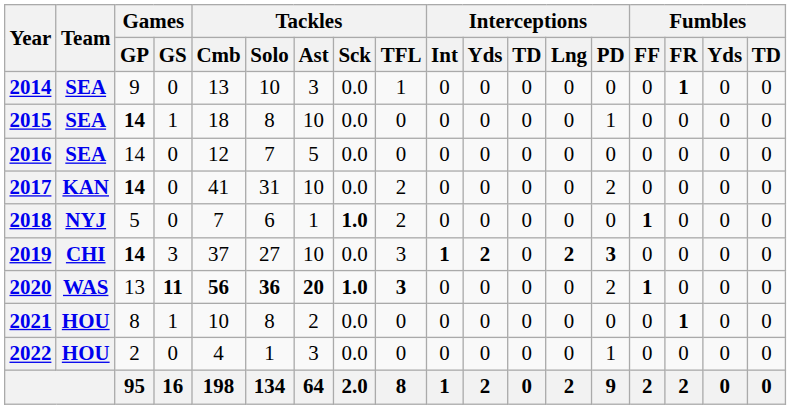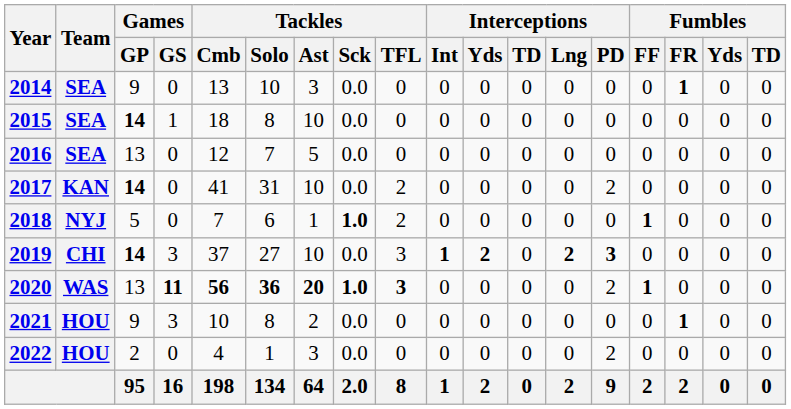2014 | Tackles / TFL: 1 -> 0
2015 | Interceptions / PD: 1 -> 0
2016 | Games / GP: 14 -> 13
2021 | Games / GP: 8 -> 9
2021 | Games / GS: 1 -> 3
2022 | Interceptions / PD: 1 -> 2
